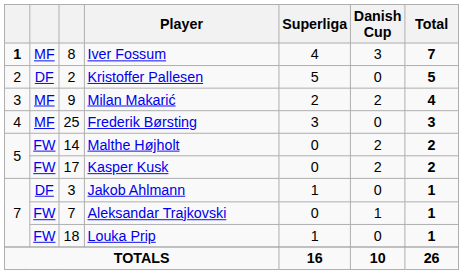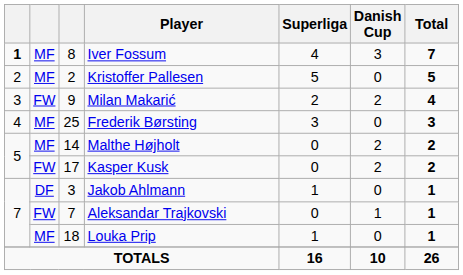Kristoffer Pallesen | column 2: DF -> MF
Milan Makarić | column 2: MF -> FW
Malthe Højholt | column 2: FW -> MF
Louka Prip | column 2: FW -> MF
